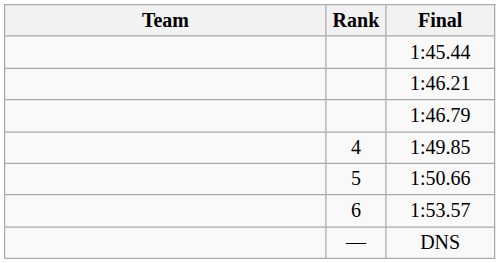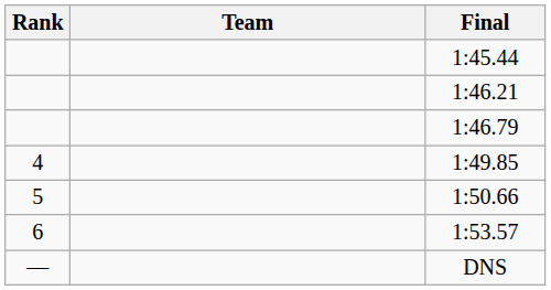columns swapped: Rank <-> Team
